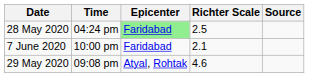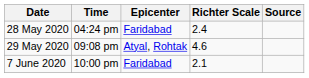28 May 2020 | Epicenter: lightgreen background -> no background
28 May 2020 | Richter Scale: 2.5 -> 2.4
rows swapped: 29 May 2020 <-> 7 June 2020
